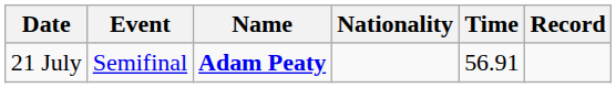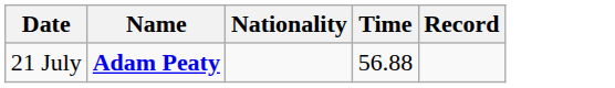- column: Event | Semifinal
21 July | Time: 56.91 -> 56.88
